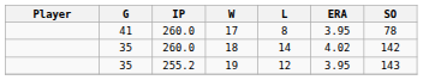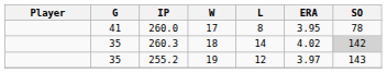18 | IP: 260.0 -> 260.3
18 | SO: no background -> lightgrey background
19 | ERA: 3.95 -> 3.97
